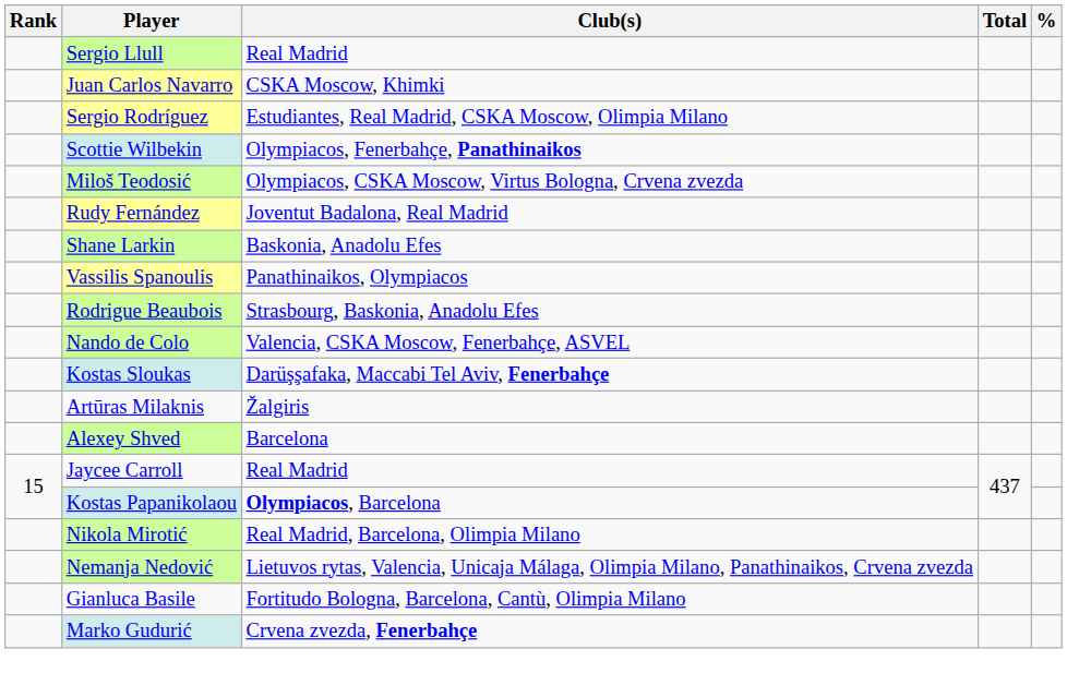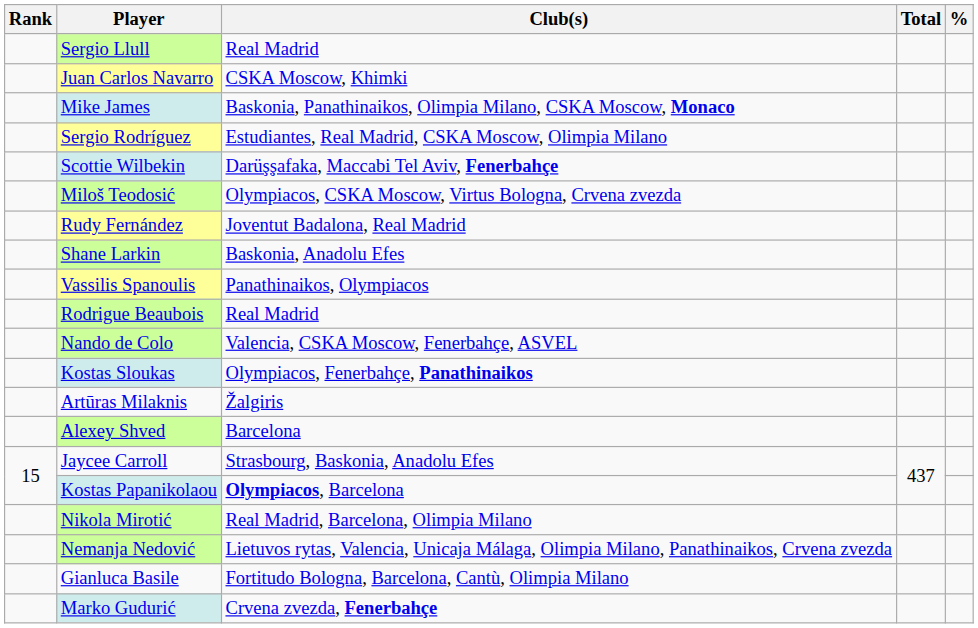+ row: Mike James | Baskonia, Panathinaikos, Olimpia Milano, CSKA Moscow, Monaco
Scottie Wilbekin | Club(s): Olympiacos, Fenerbahçe, Panathinaikos -> Darüşşafaka, Maccabi Tel Aviv, Fenerbahçe
Rodrigue Beaubois | Club(s): Strasbourg, Baskonia, Anadolu Efes -> Real Madrid
Kostas Sloukas | Club(s): Darüşşafaka, Maccabi Tel Aviv, Fenerbahçe -> Olympiacos, Fenerbahçe, Panathinaikos
Jaycee Carroll | Club(s): Real Madrid -> Strasbourg, Baskonia, Anadolu Efes
